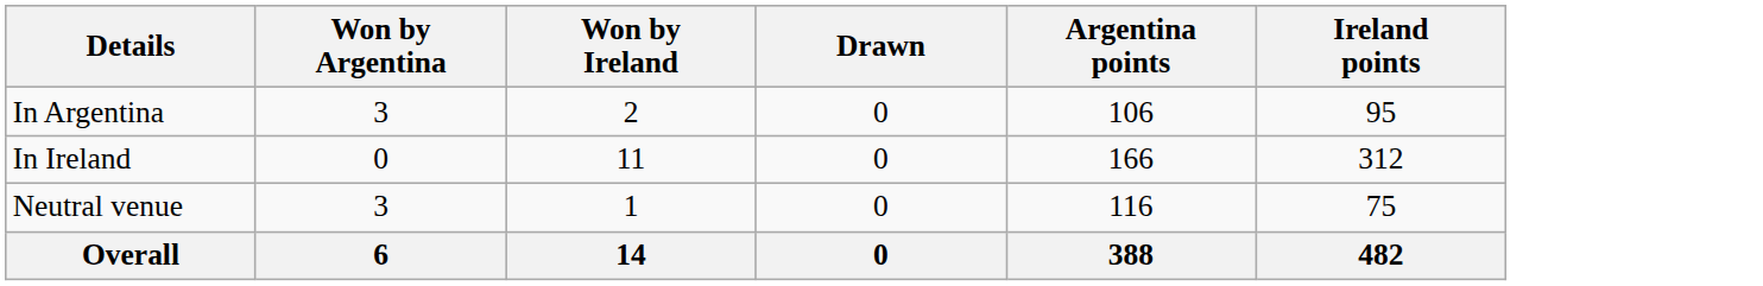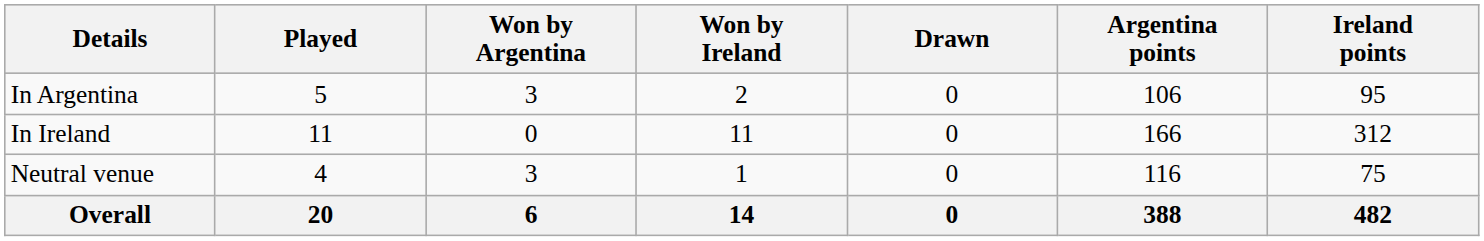+ column: Played | 5 | 11 | 4 | 20
